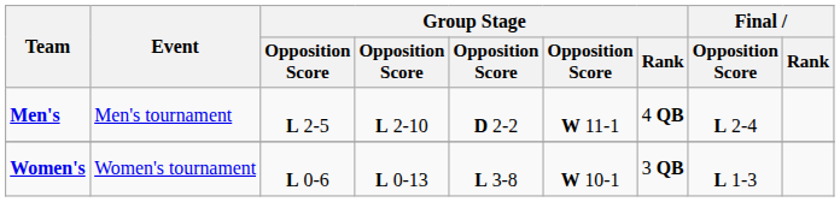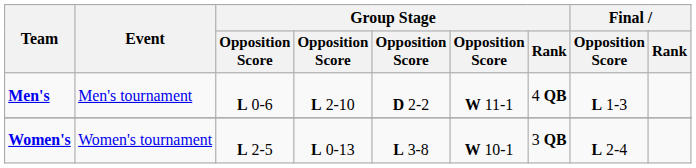Men's | column 3: L 2-5 -> L 0-6
Men's | Final / Opposition Score: L 2-4 -> L 1-3
Women's | column 3: L 0-6 -> L 2-5
Women's | Final / Opposition Score: L 1-3 -> L 2-4
